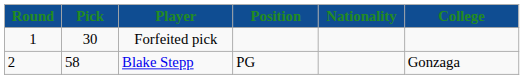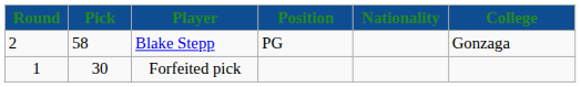rows swapped: Forfeited pick <-> Blake Stepp
